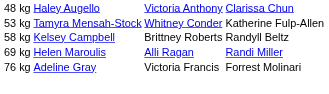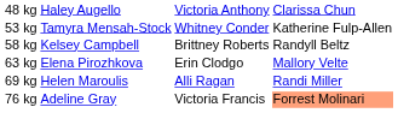+ row: 63 kg | Elena Pirozhkova | Erin Clodgo | Mallory Velte
76 kg | column 4: no background -> lightsalmon background
